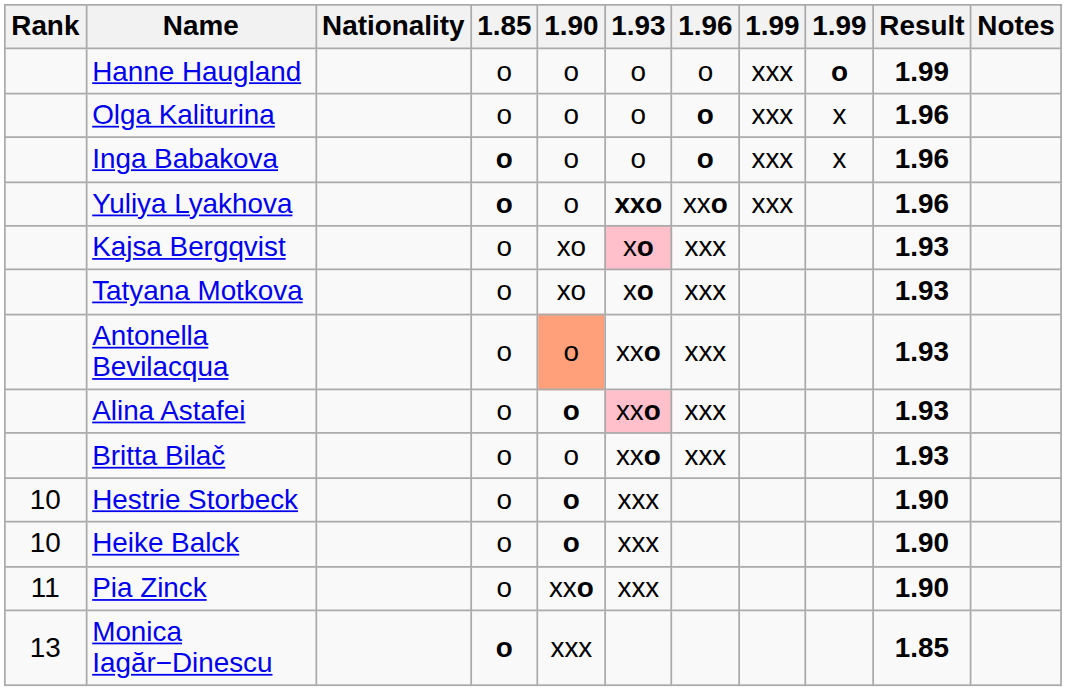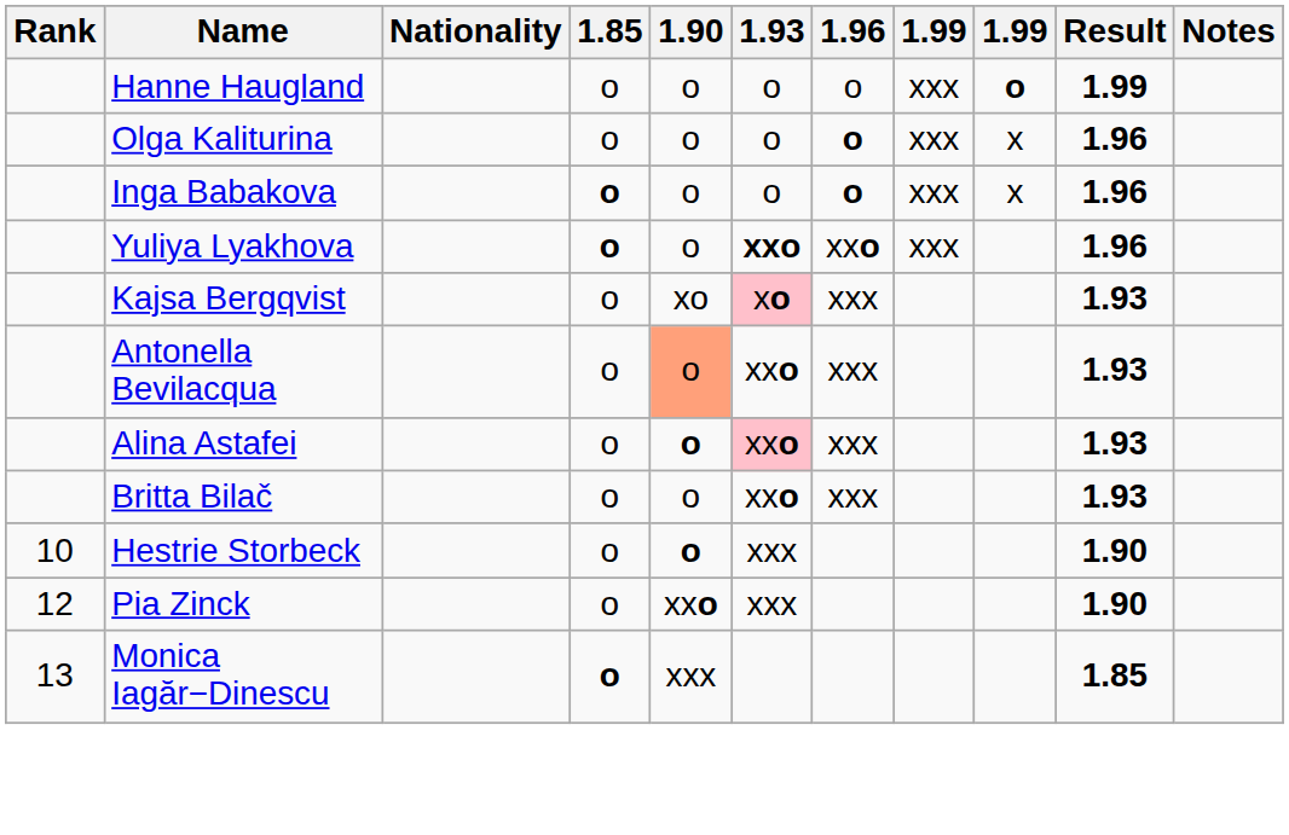- row: Tatyana Motkova | o | xo | xo | xxx | 1.93
- row: 10 | Heike Balck | o | o | xxx | 1.90
Pia Zinck | Rank: 11 -> 12
